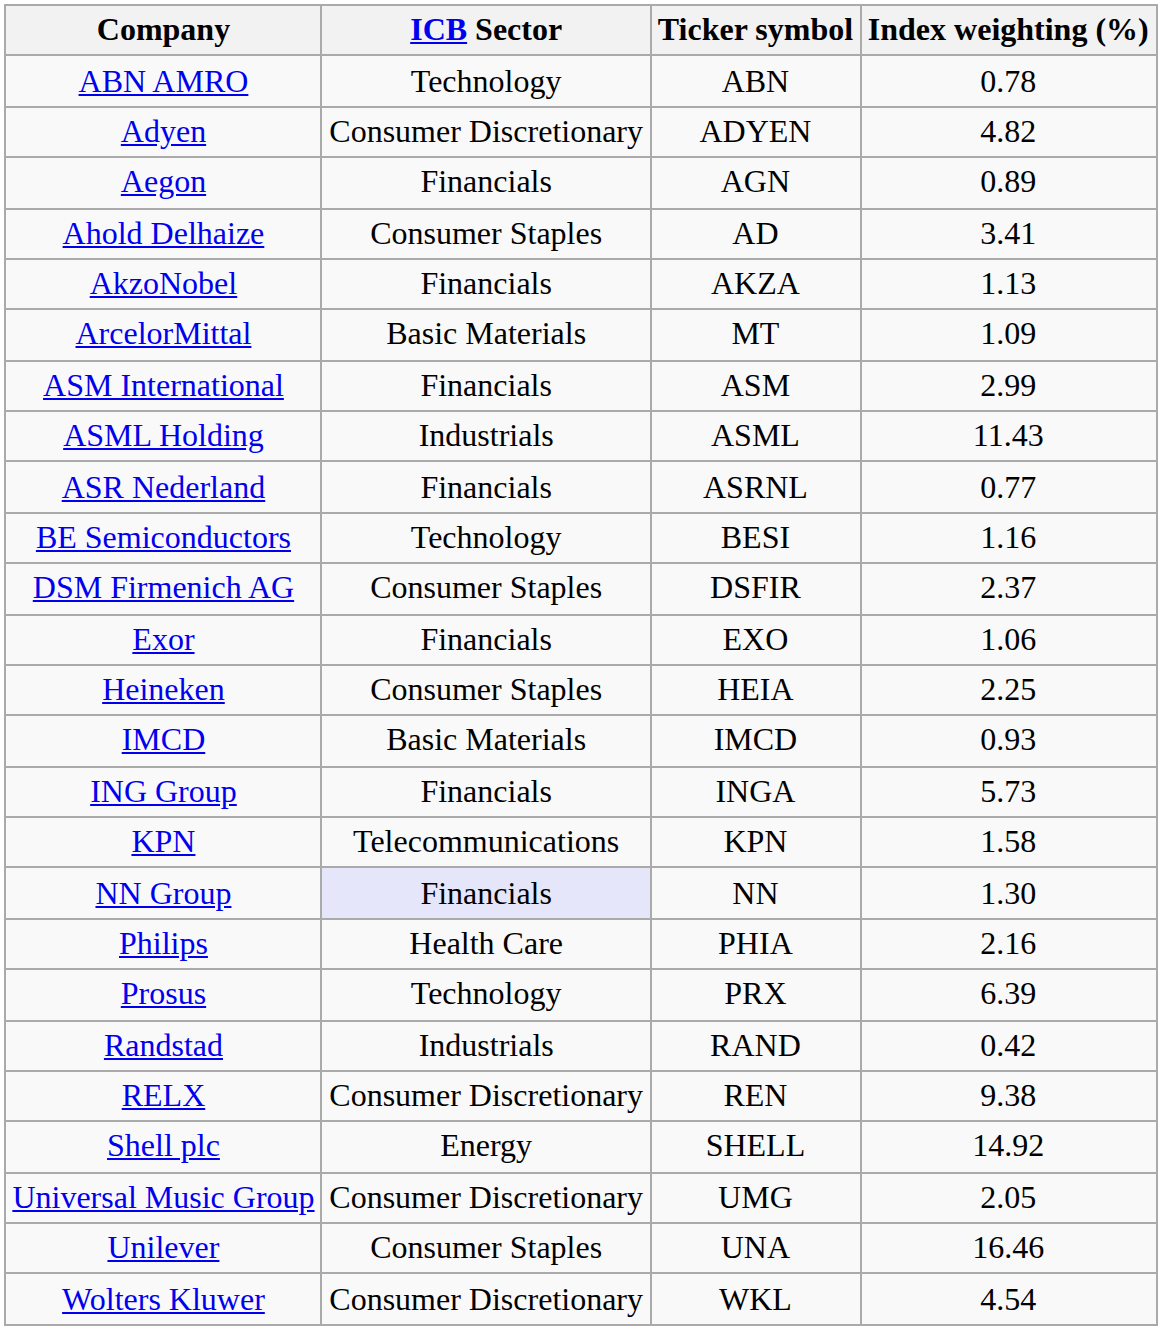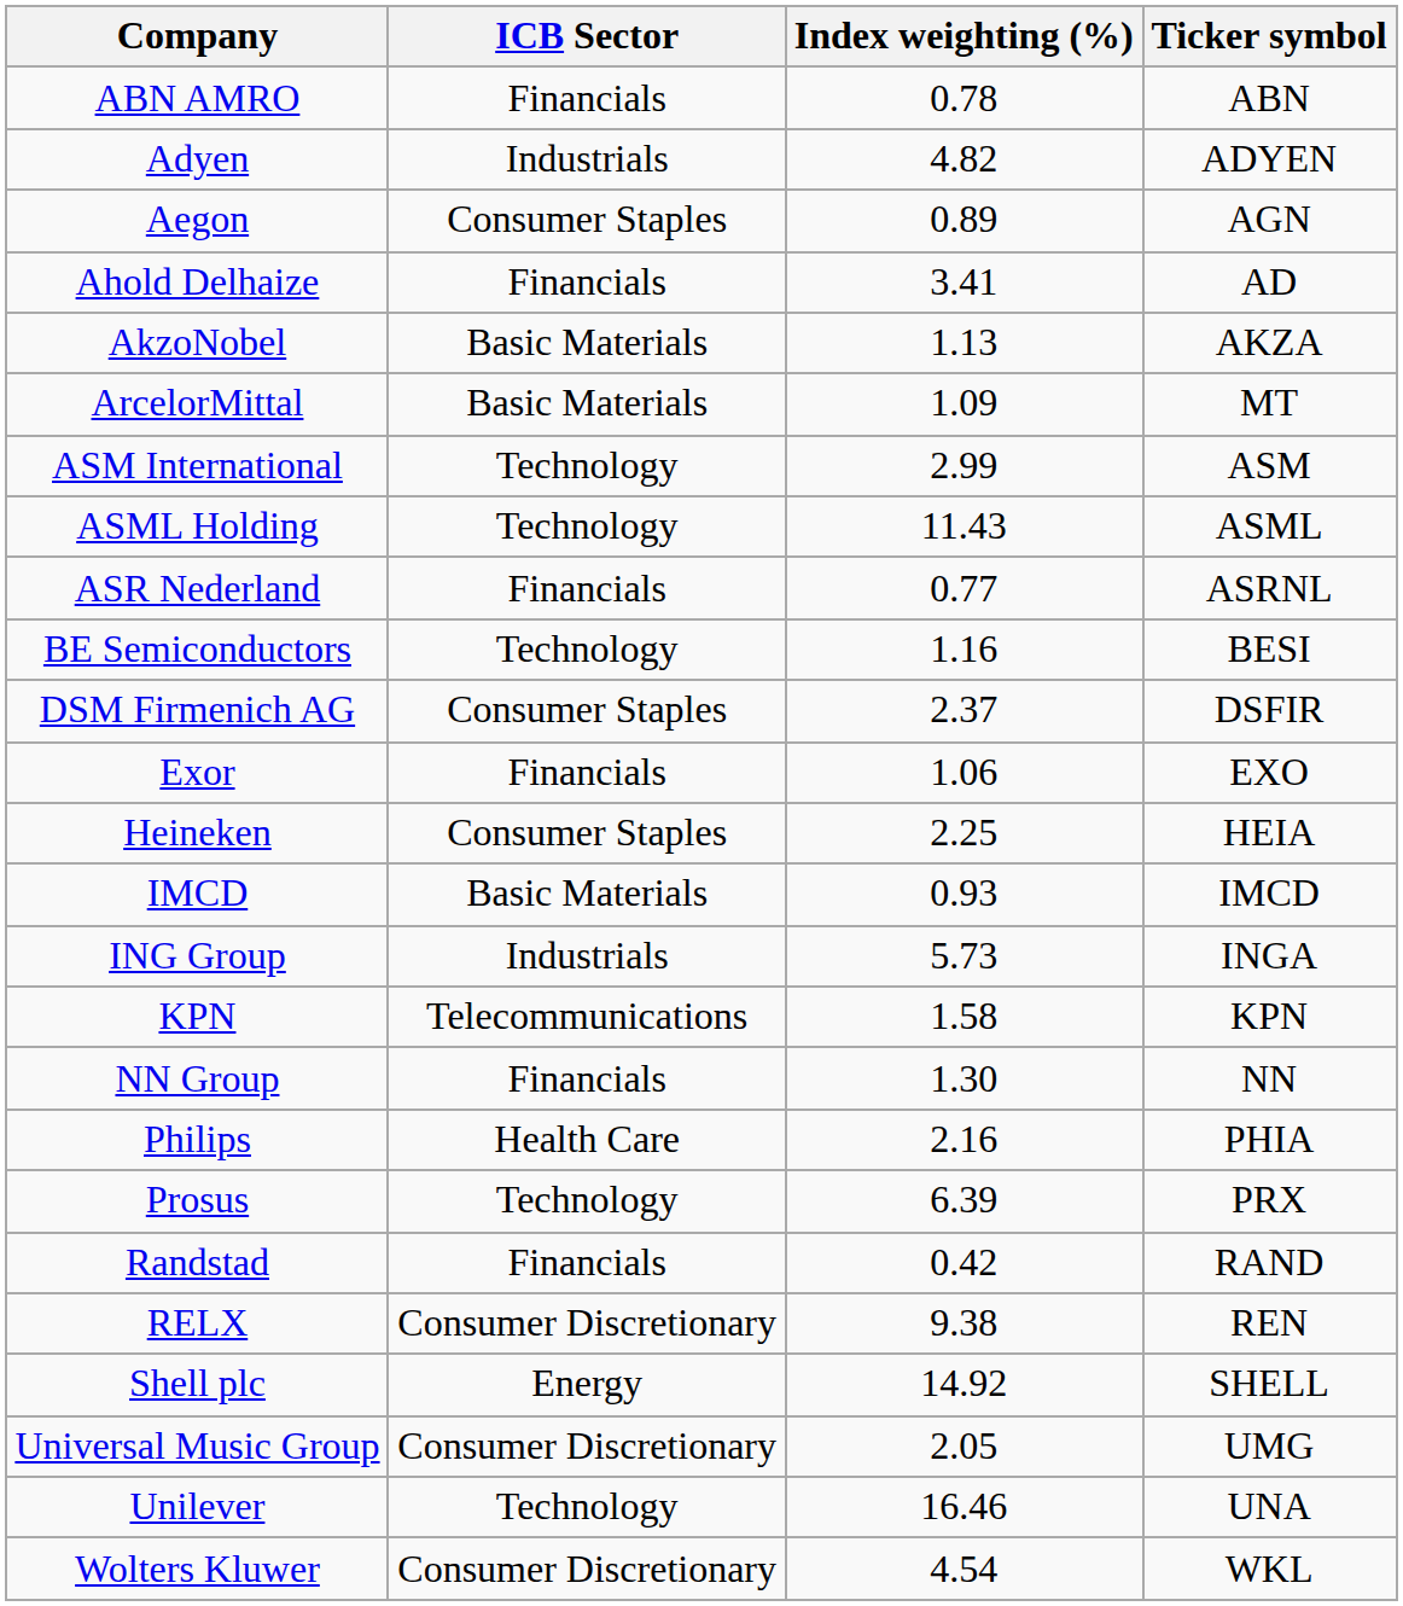columns swapped: Ticker symbol <-> Index weighting (%)
ABN AMRO | ICB Sector: Technology -> Financials
Adyen | ICB Sector: Consumer Discretionary -> Industrials
Aegon | ICB Sector: Financials -> Consumer Staples
Ahold Delhaize | ICB Sector: Consumer Staples -> Financials
AkzoNobel | ICB Sector: Financials -> Basic Materials
ASM International | ICB Sector: Financials -> Technology
ASML Holding | ICB Sector: Industrials -> Technology
ING Group | ICB Sector: Financials -> Industrials
NN Group | ICB Sector: lavender background -> no background
Randstad | ICB Sector: Industrials -> Financials
Unilever | ICB Sector: Consumer Staples -> Technology
